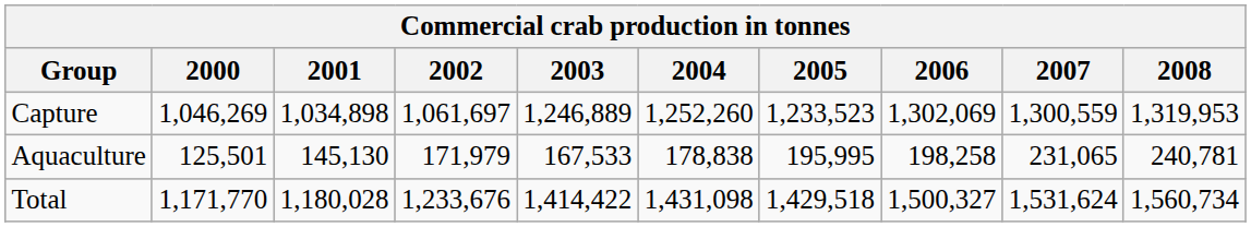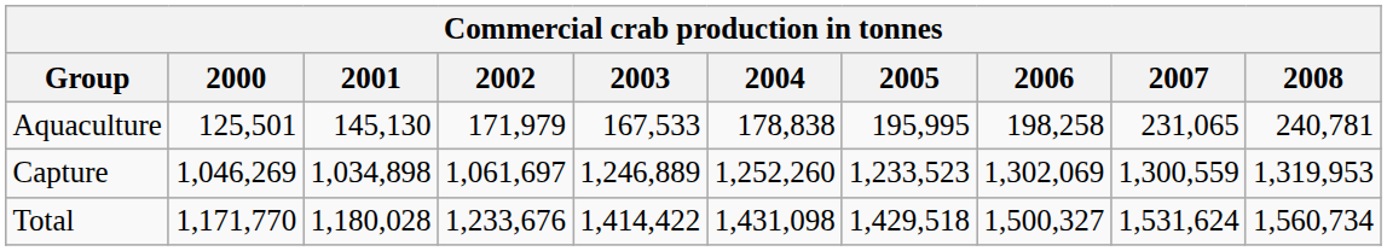rows swapped: Capture <-> Aquaculture
